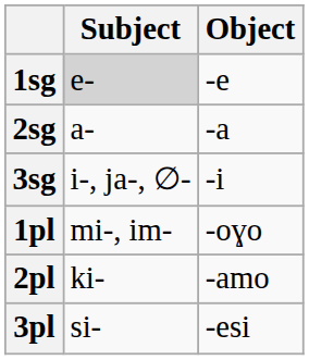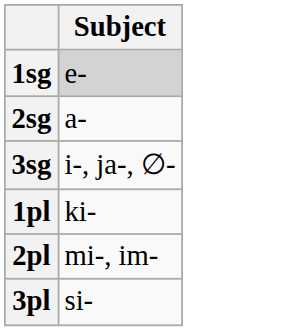- column: Object | -e | -a | -i | -oɣo | -amo | -esi
1pl | Subject: mi-, im- -> ki-
2pl | Subject: ki- -> mi-, im-
